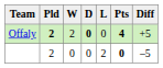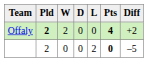Offaly | D: bold -> normal
Offaly | Diff: +5 -> +2
